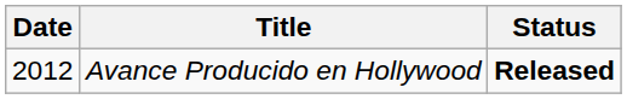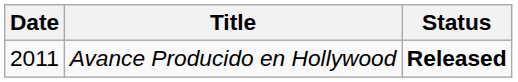Avance Producido en Hollywood | Date: 2012 -> 2011
